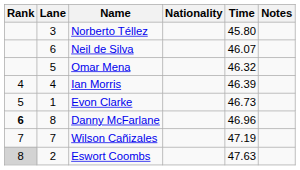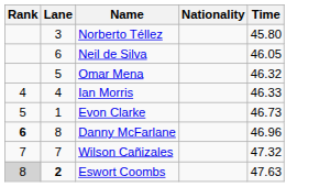- column: Notes
Neil de Silva | Time: 46.07 -> 46.05
Ian Morris | Time: 46.39 -> 46.33
Wilson Cañizales | Time: 47.19 -> 47.32
Eswort Coombs | Lane: normal -> bold
